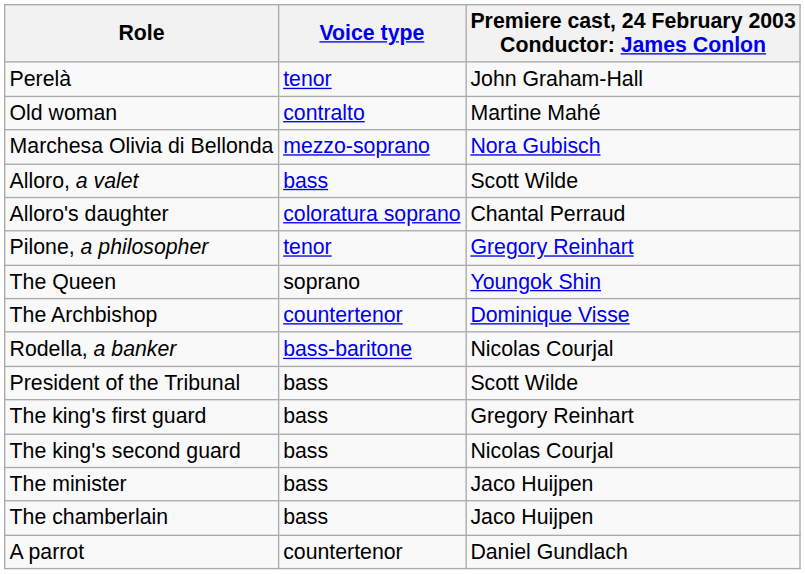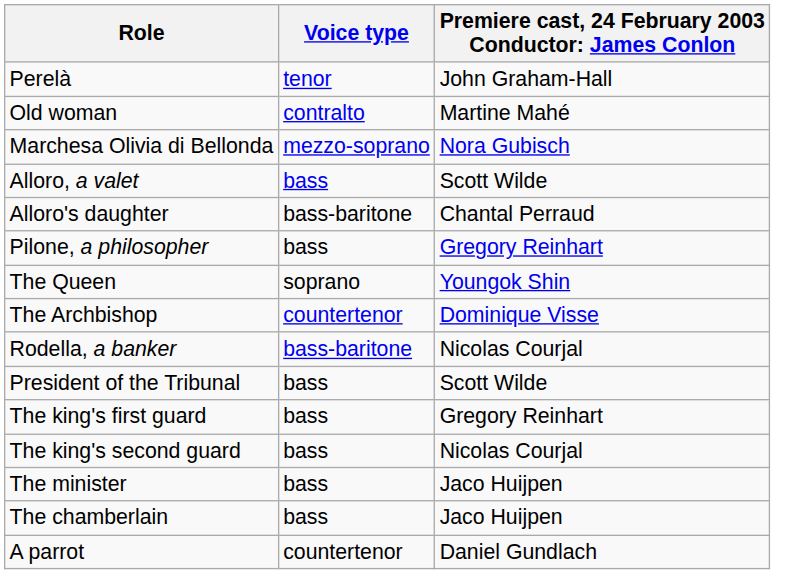Alloro's daughter | Voice type: coloratura soprano -> bass-baritone
Pilone, a philosopher | Voice type: tenor -> bass
